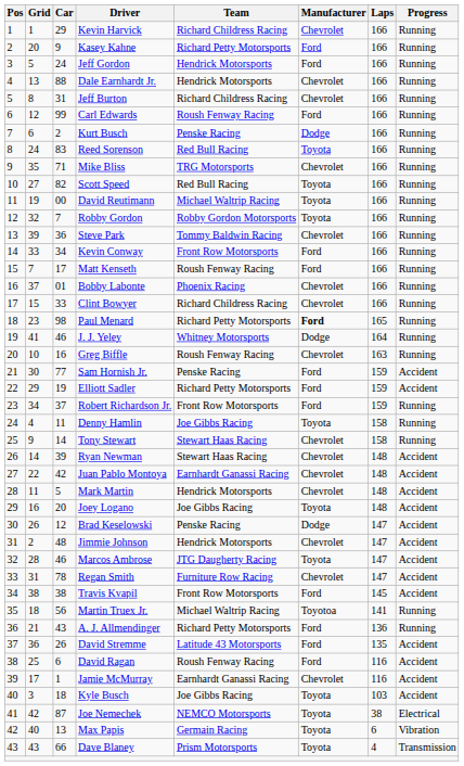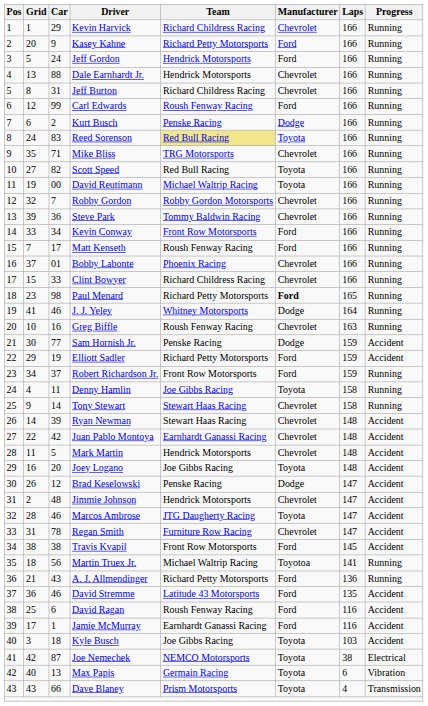Reed Sorenson | Team: no background -> khaki background
Robby Gordon | Manufacturer: Toyota -> Chevrolet
Sam Hornish Jr. | Manufacturer: Ford -> Dodge
David Stremme | Car: 26 -> 46
Jamie McMurray | Manufacturer: Chevrolet -> Ford
